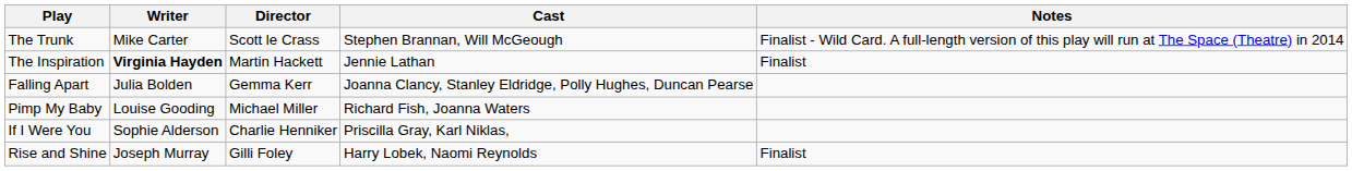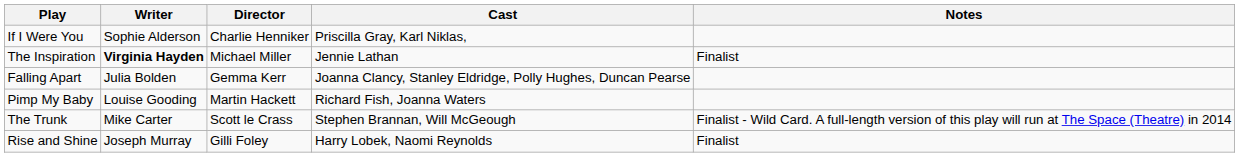rows swapped: If I Were You <-> The Trunk
The Inspiration | Director: Martin Hackett -> Michael Miller
Pimp My Baby | Director: Michael Miller -> Martin Hackett
